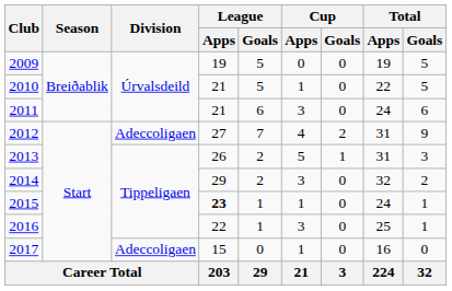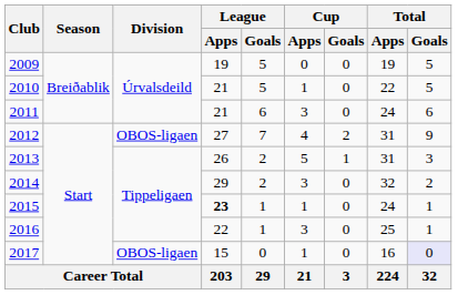2012 | Division: Adeccoligaen -> OBOS-ligaen
2017 | Division: Adeccoligaen -> OBOS-ligaen
2017 | Total / Goals: no background -> lavender background
